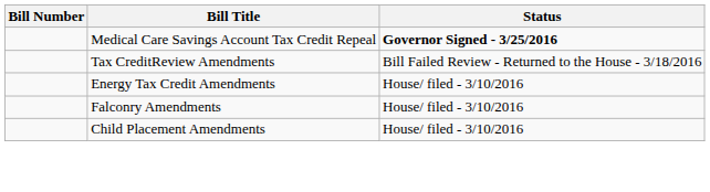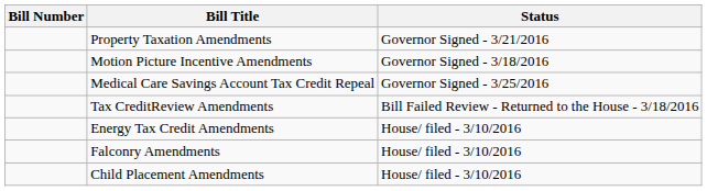+ row: Property Taxation Amendments | Governor Signed - 3/21/2016
+ row: Motion Picture Incentive Amendments | Governor Signed - 3/18/2016
Medical Care Savings Account Tax Credit Repeal | Status: bold -> normal
